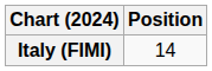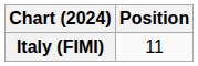Italy (FIMI) | Position: 14 -> 11
